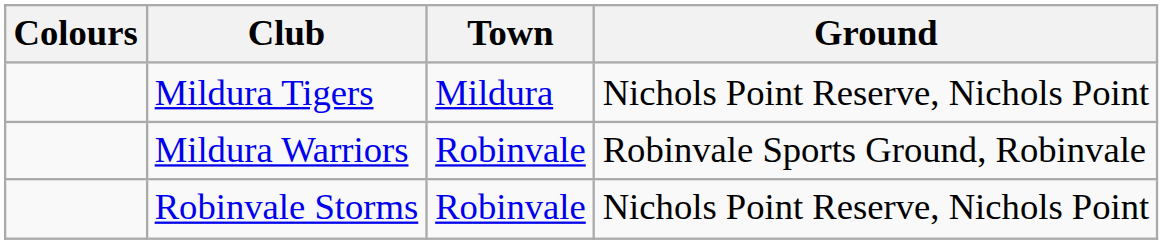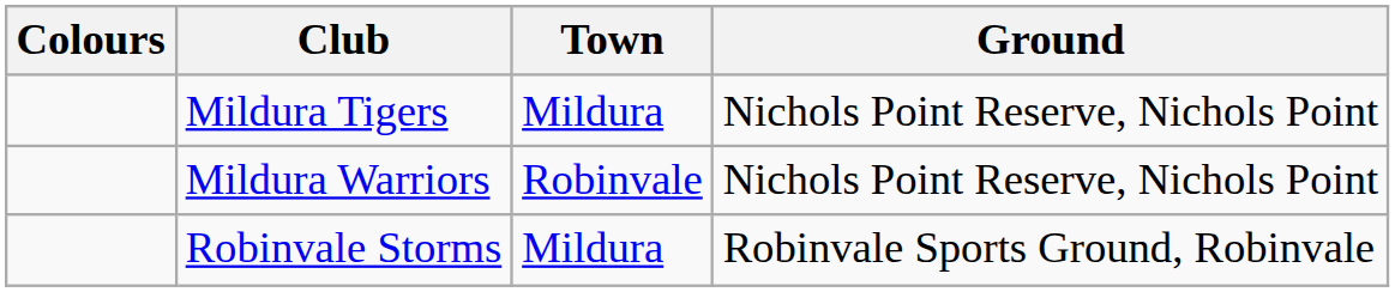Mildura Warriors | Ground: Robinvale Sports Ground, Robinvale -> Nichols Point Reserve, Nichols Point
Robinvale Storms | Town: Robinvale -> Mildura
Robinvale Storms | Ground: Nichols Point Reserve, Nichols Point -> Robinvale Sports Ground, Robinvale
